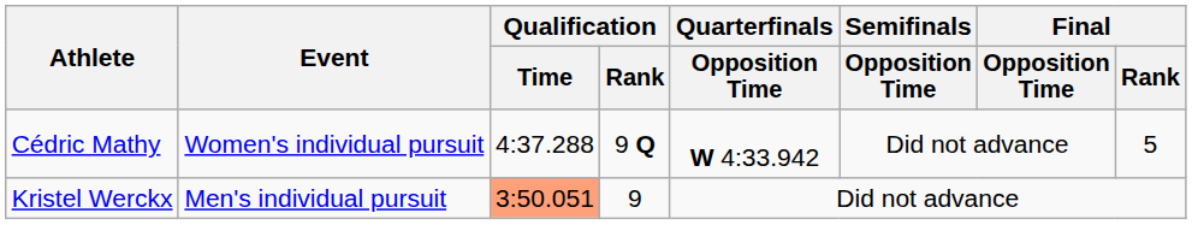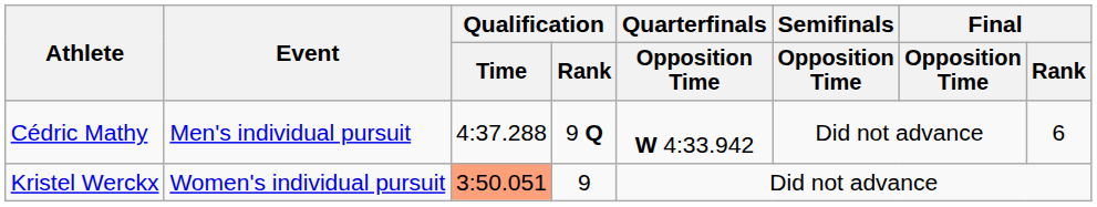Cédric Mathy | Event: Women's individual pursuit -> Men's individual pursuit
Cédric Mathy | Final / Rank: 5 -> 6
Kristel Werckx | Event: Men's individual pursuit -> Women's individual pursuit
